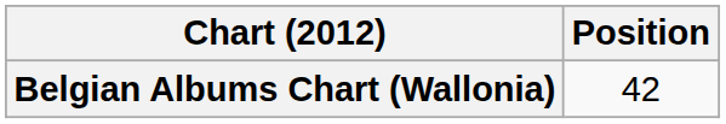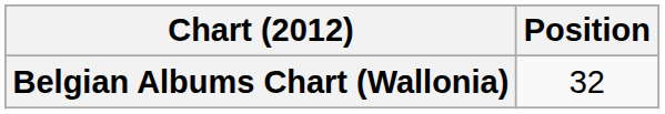Belgian Albums Chart (Wallonia) | Position: 42 -> 32
